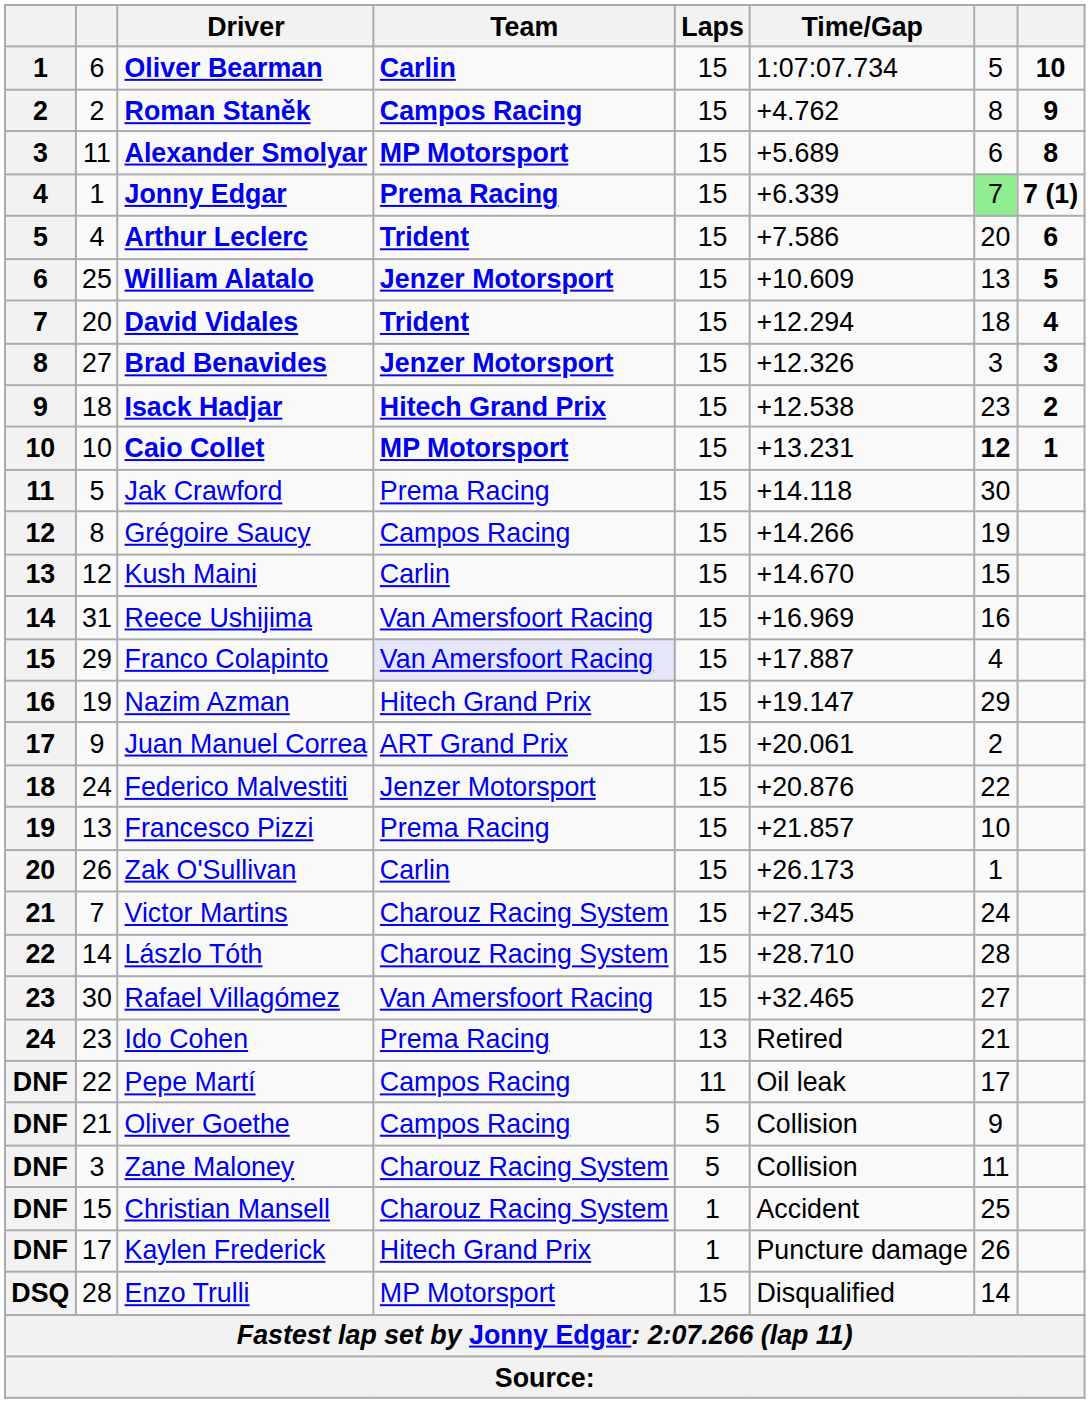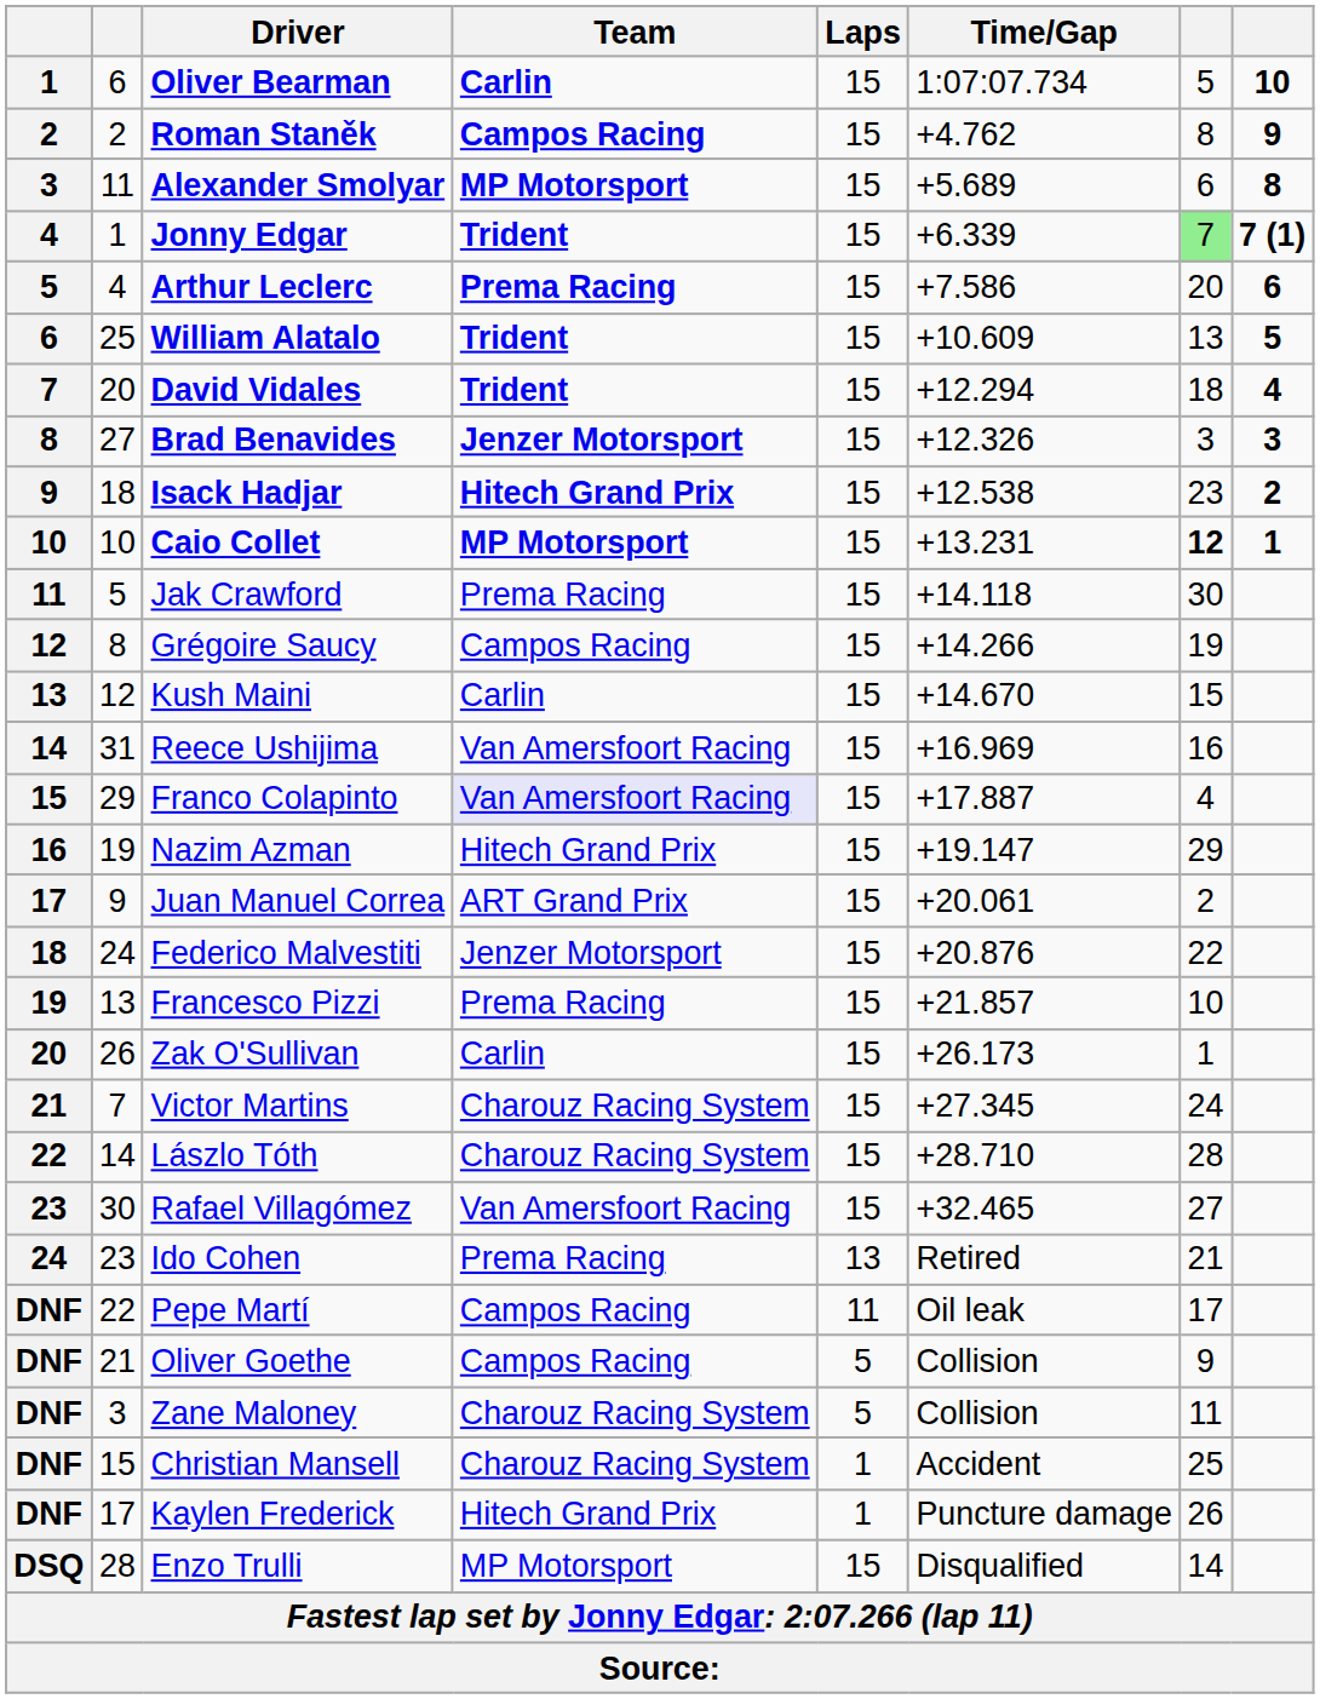Jonny Edgar | Team: Prema Racing -> Trident
Arthur Leclerc | Team: Trident -> Prema Racing
William Alatalo | Team: Jenzer Motorsport -> Trident
